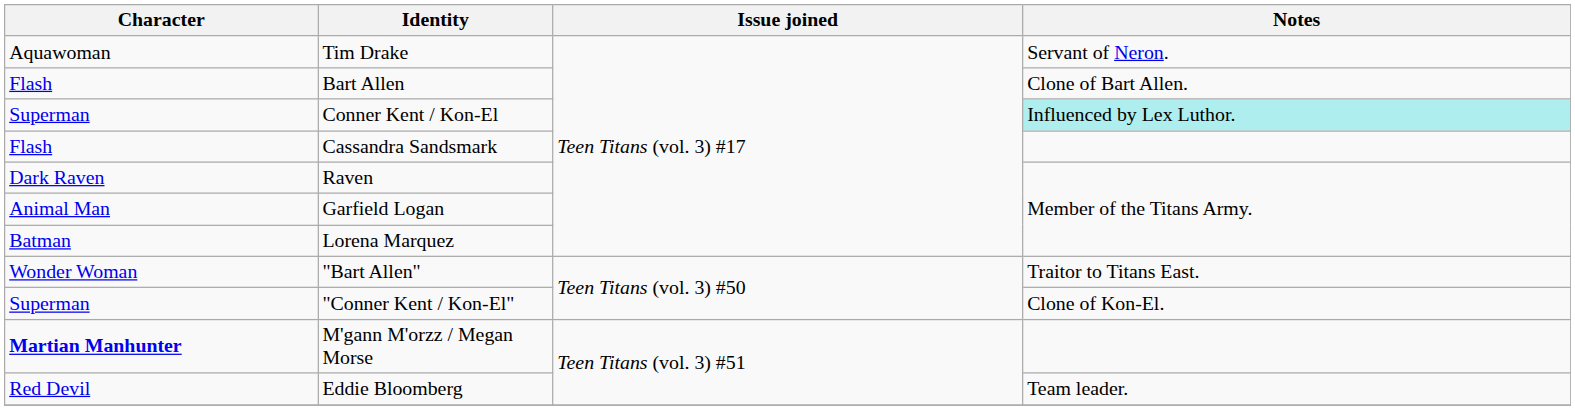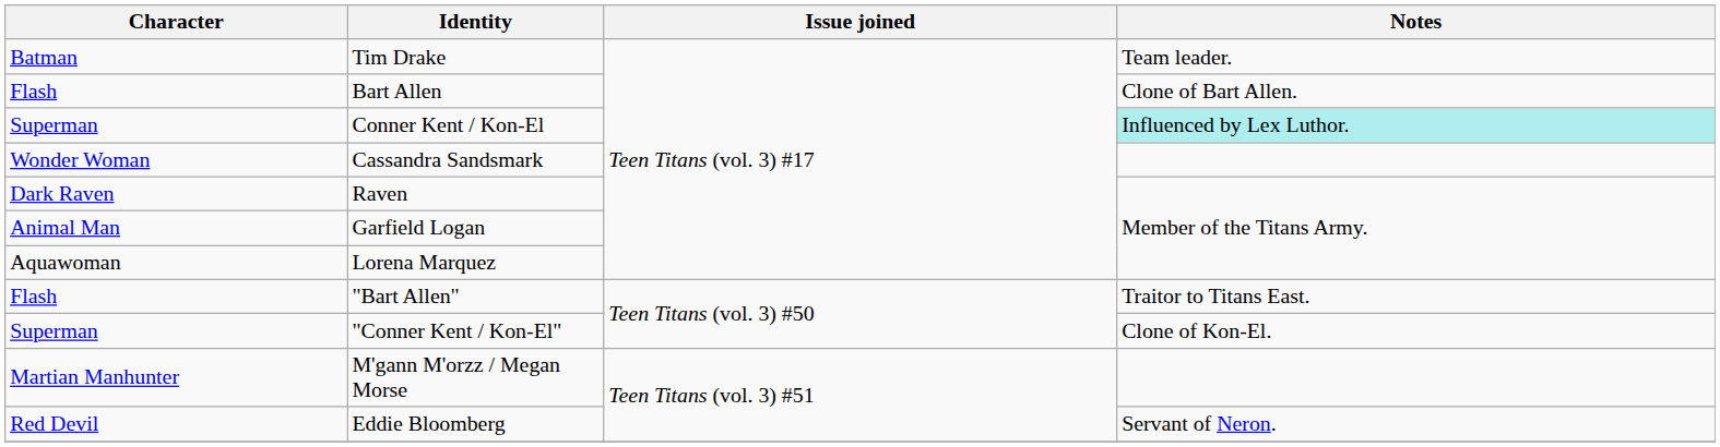Tim Drake | Character: Aquawoman -> Batman
Tim Drake | Notes: Servant of Neron. -> Team leader.
Cassandra Sandsmark | Character: Flash -> Wonder Woman
Lorena Marquez | Character: Batman -> Aquawoman
"Bart Allen" | Character: Wonder Woman -> Flash
M'gann M'orzz / Megan Morse | Character: bold -> normal
Eddie Bloomberg | Notes: Team leader. -> Servant of Neron.
